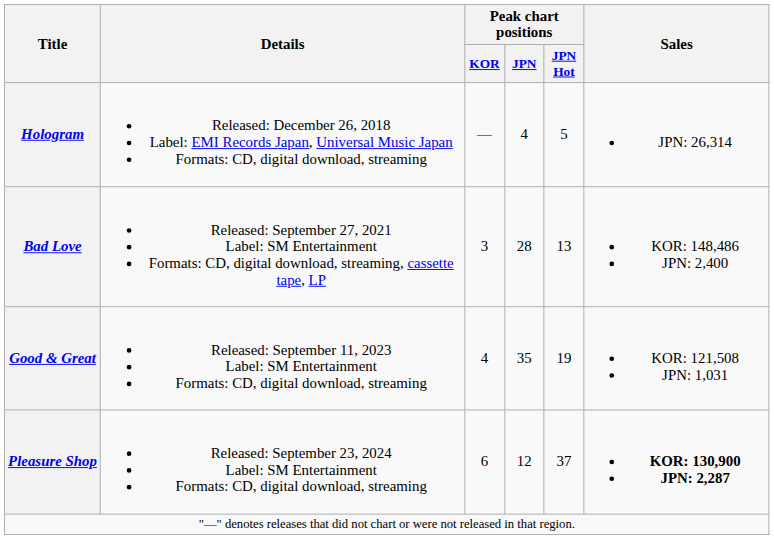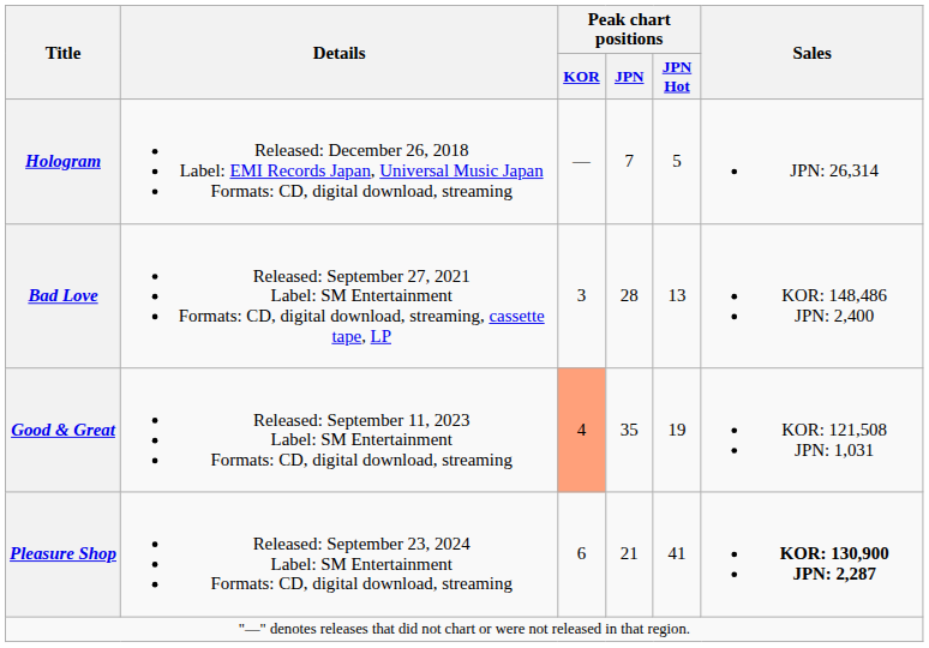Hologram | Peak chart positions / JPN: 4 -> 7
Good & Great | Peak chart positions / KOR: no background -> lightsalmon background
Pleasure Shop | Peak chart positions / JPN: 12 -> 21
Pleasure Shop | Peak chart positions / JPN Hot: 37 -> 41
